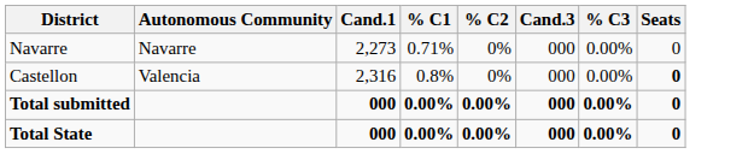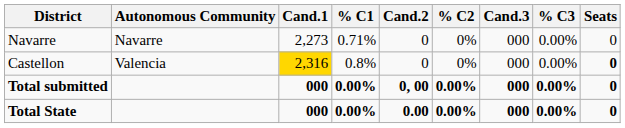+ column: Cand.2 | 0 | 0 | 0, 00 | 0.00
Castellon | Cand.1: no background -> gold background
